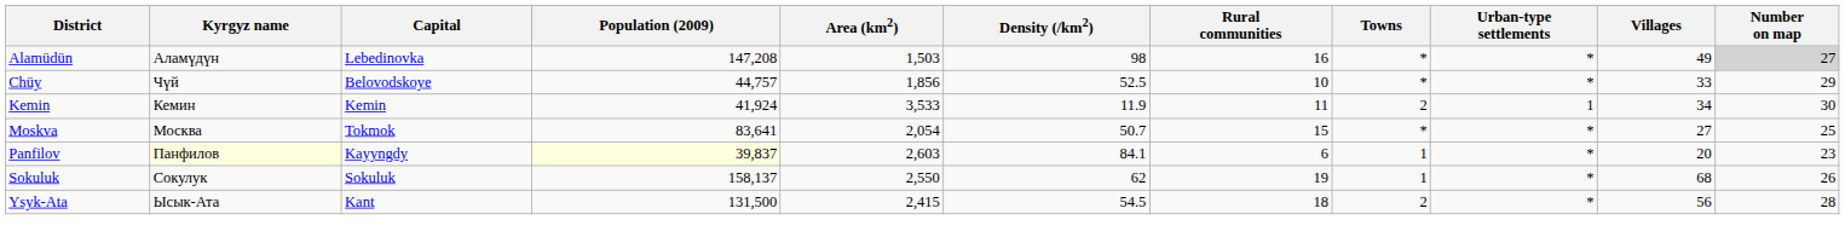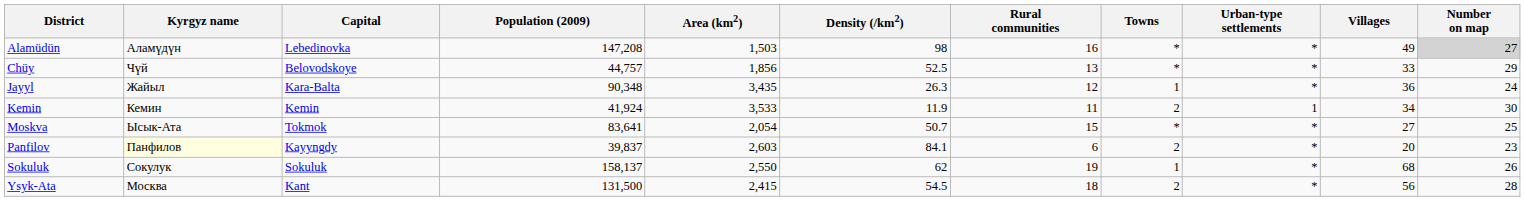Chüy | Rural communities: 10 -> 13
+ row: Jayyl | Жайыл | Kara-Balta | 90,348 | 3,435 | 26.3 | 12 | 1 | * | 36 | 24
Moskva | Kyrgyz name: Москва -> Ысык-Ата
Panfilov | Population (2009): lightyellow background -> no background
Panfilov | Towns: 1 -> 2
Ysyk-Ata | Kyrgyz name: Ысык-Ата -> Москва
